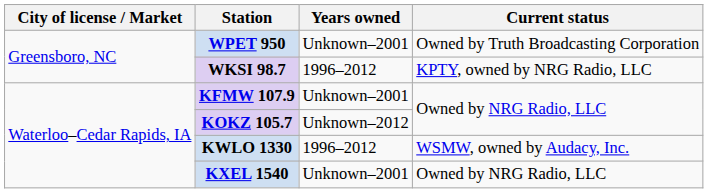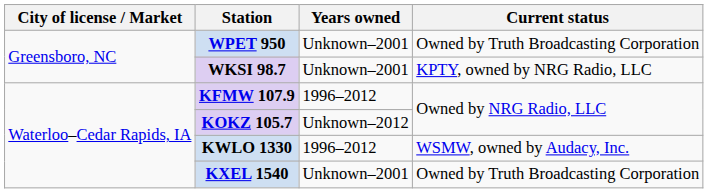WKSI 98.7 | Years owned: 1996–2012 -> Unknown–2001
KFMW 107.9 | Years owned: Unknown–2001 -> 1996–2012
KXEL 1540 | Current status: Owned by NRG Radio, LLC -> Owned by Truth Broadcasting Corporation
